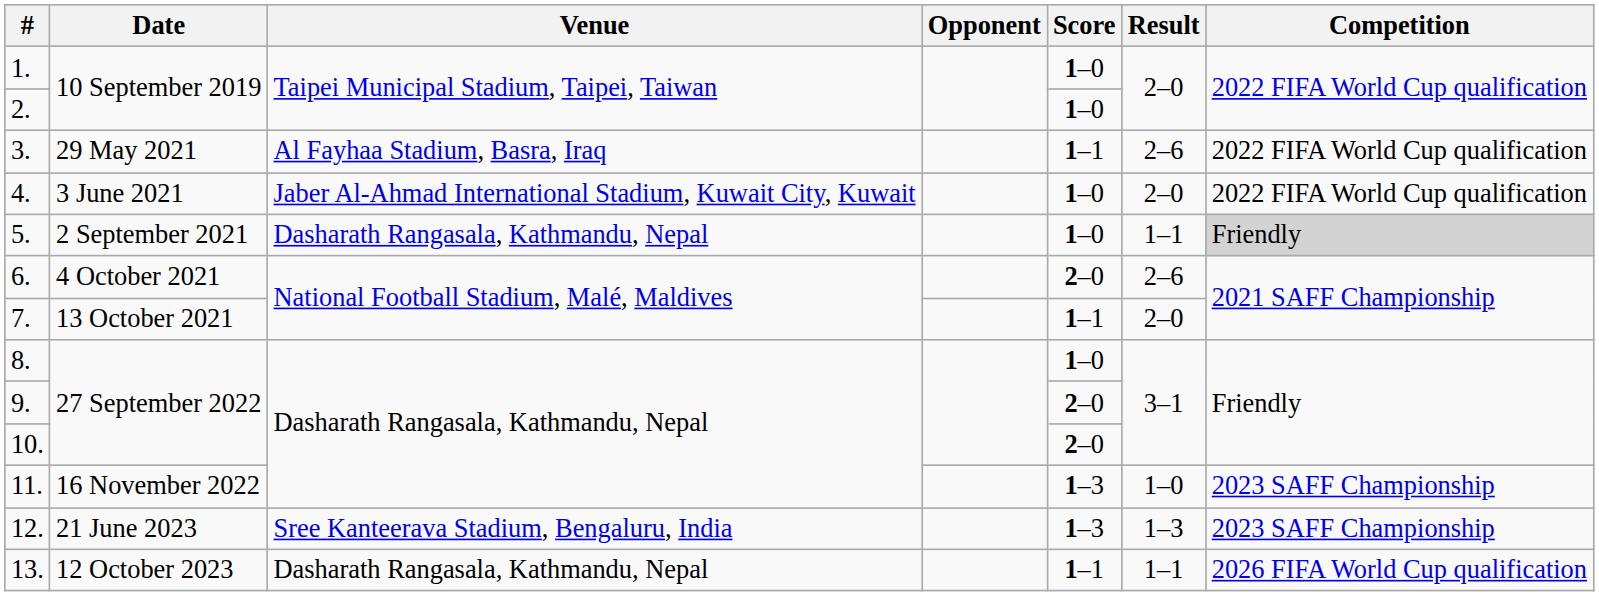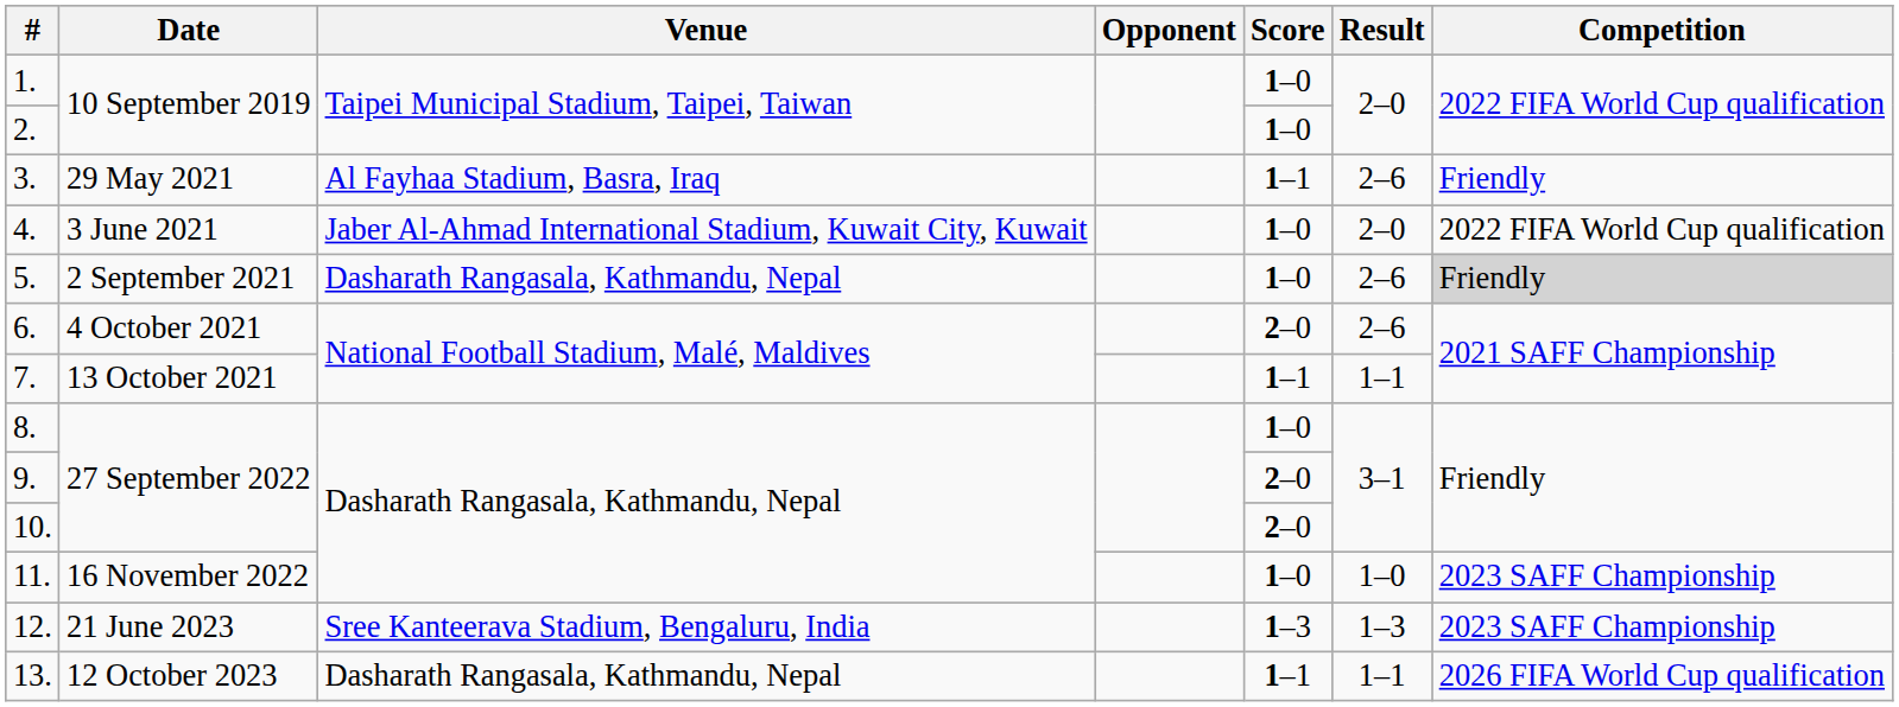3. | Competition: 2022 FIFA World Cup qualification -> Friendly
5. | Result: 1–1 -> 2–6
7. | Result: 2–0 -> 1–1
11. | Score: 1–3 -> 1–0
